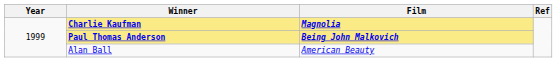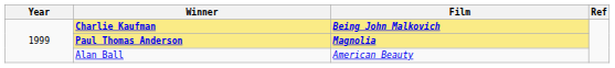Charlie Kaufman | Film: Magnolia -> Being John Malkovich
Paul Thomas Anderson | Film: Being John Malkovich -> Magnolia
